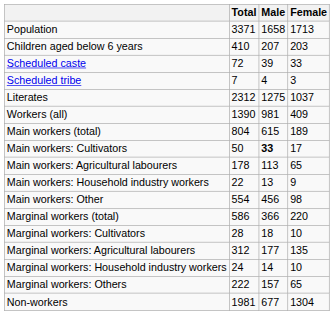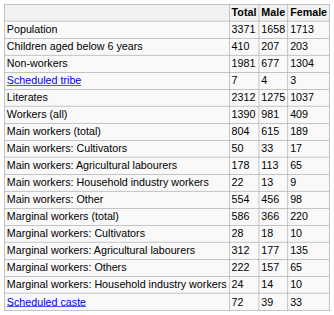rows swapped: Scheduled caste <-> Non-workers
Main workers: Cultivators | Male: bold -> normal
rows swapped: Marginal workers: Household industry workers <-> Marginal workers: Others
